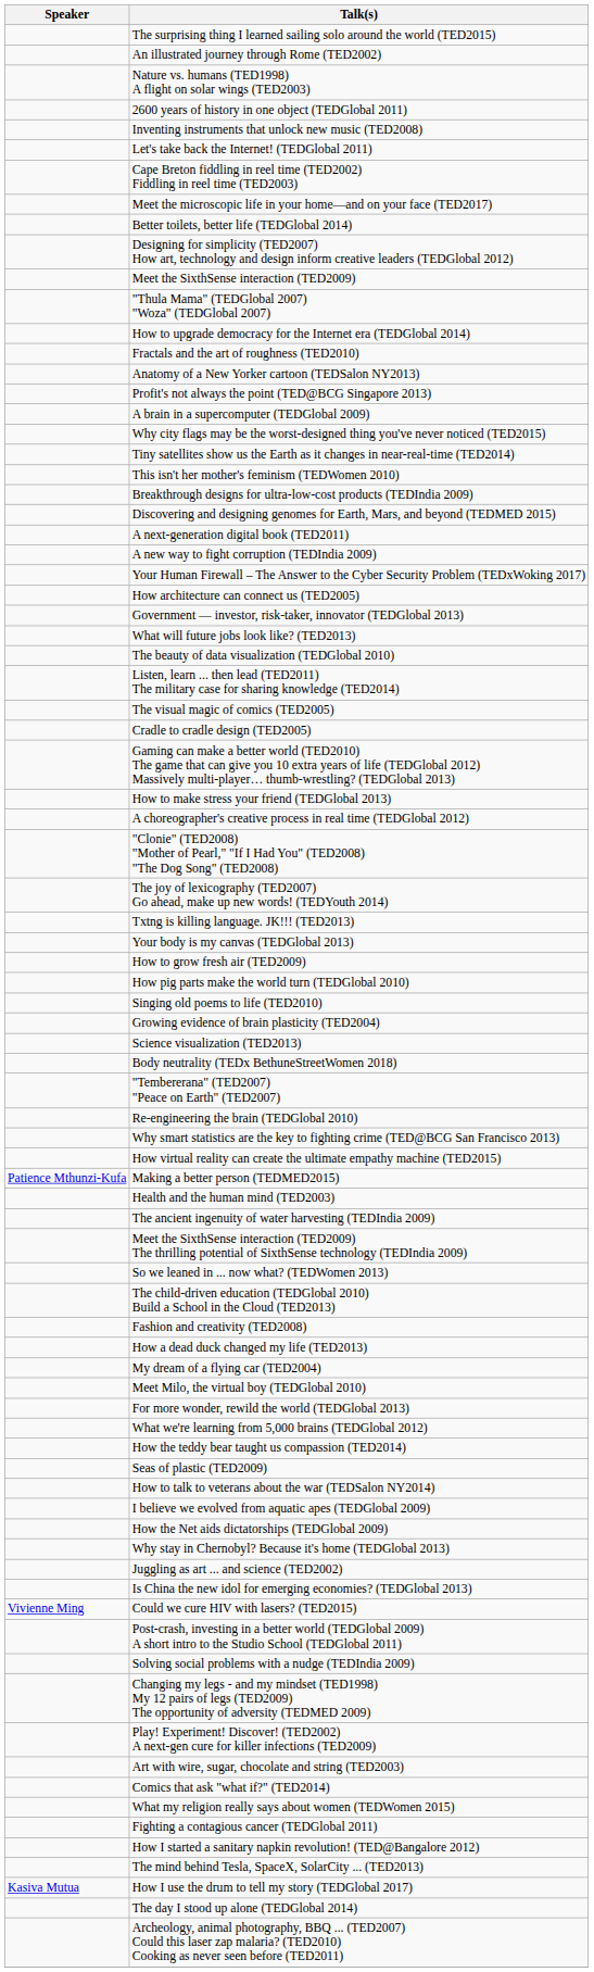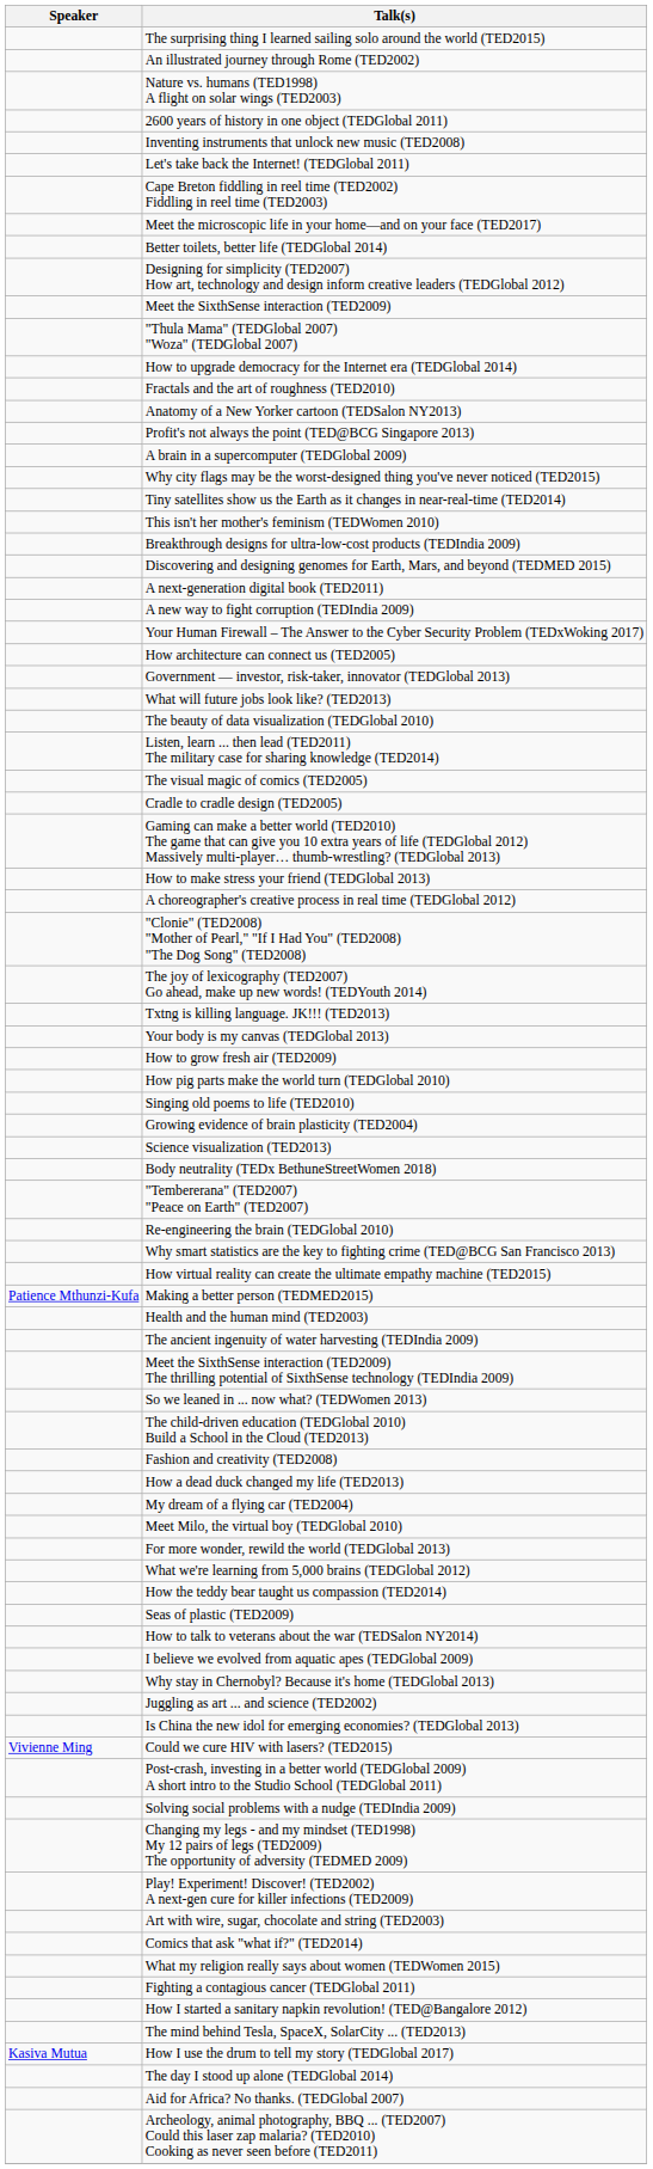- row: How the Net aids dictatorships (TEDGlobal 2009)
+ row: Aid for Africa? No thanks. (TEDGlobal 2007)
